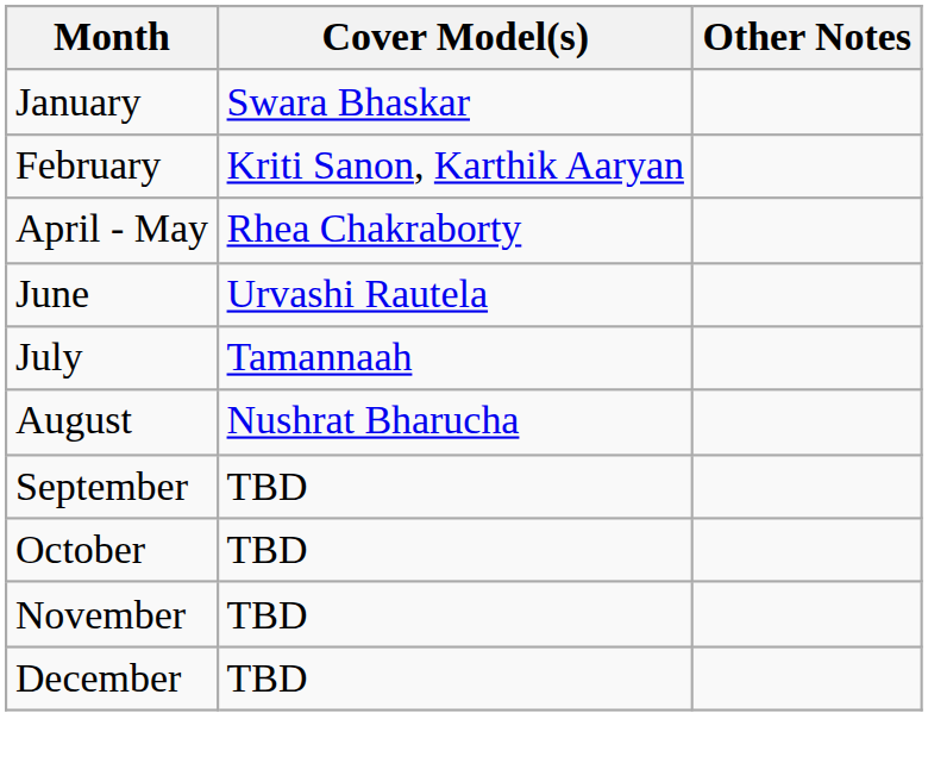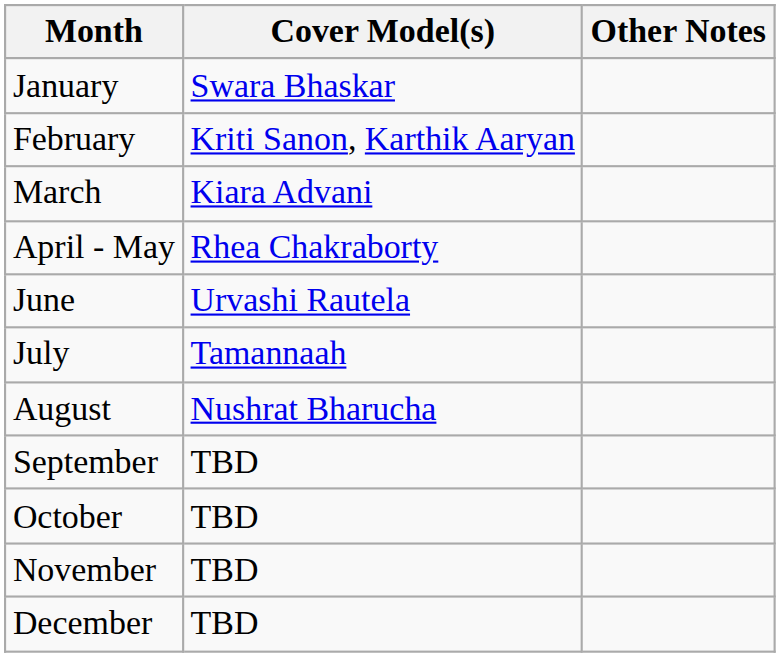+ row: March | Kiara Advani
